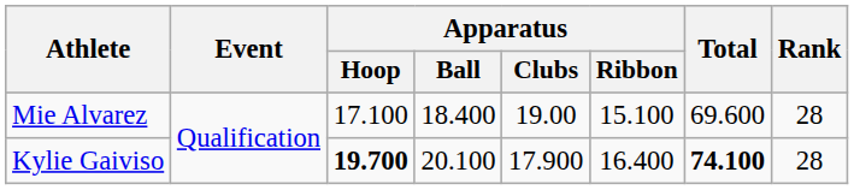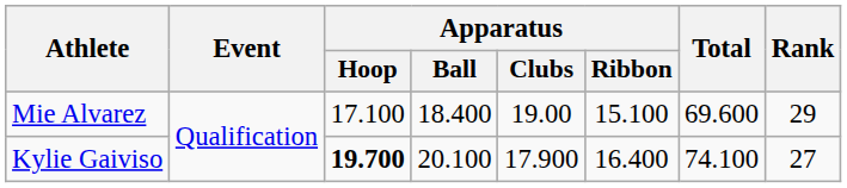Mie Alvarez | Rank: 28 -> 29
Kylie Gaiviso | Total: bold -> normal
Kylie Gaiviso | Rank: 28 -> 27
